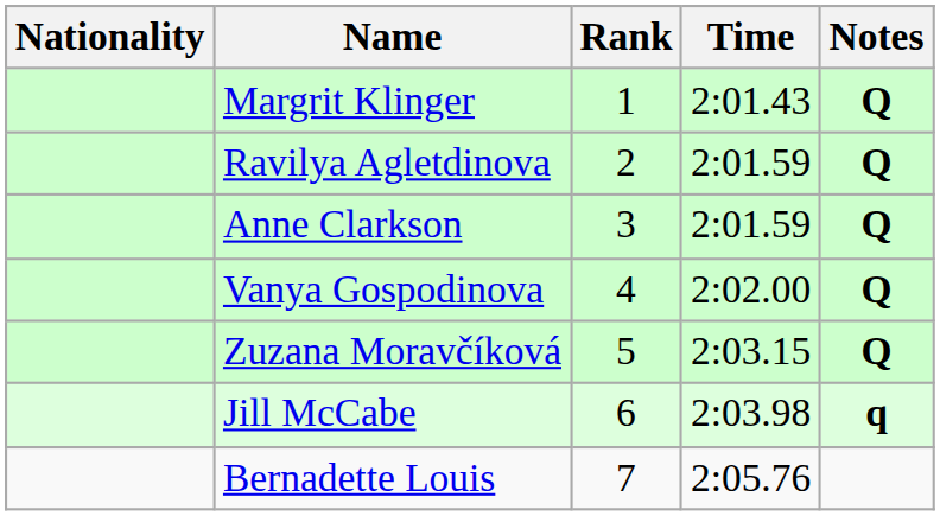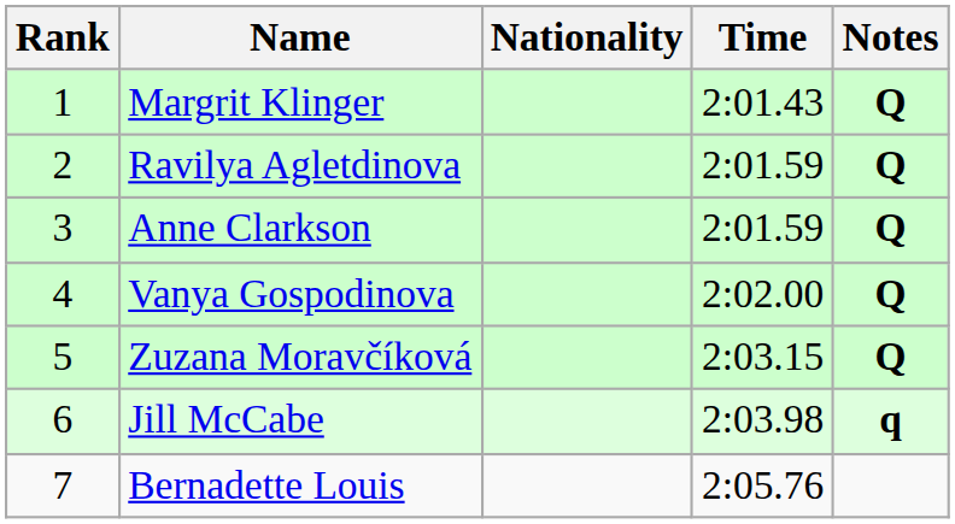columns swapped: Rank <-> Nationality
